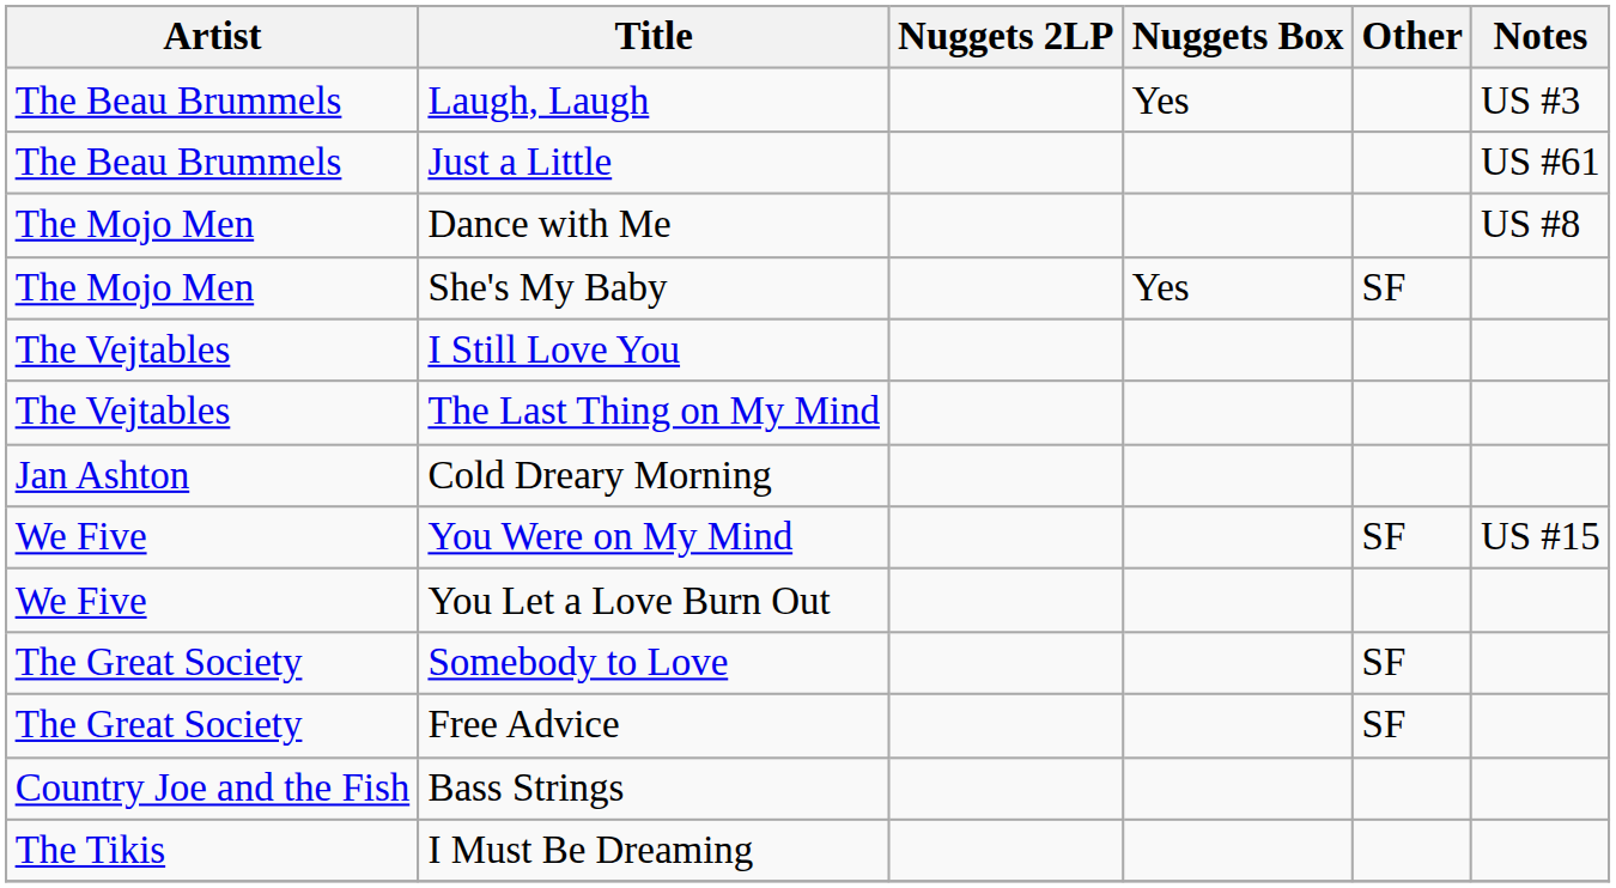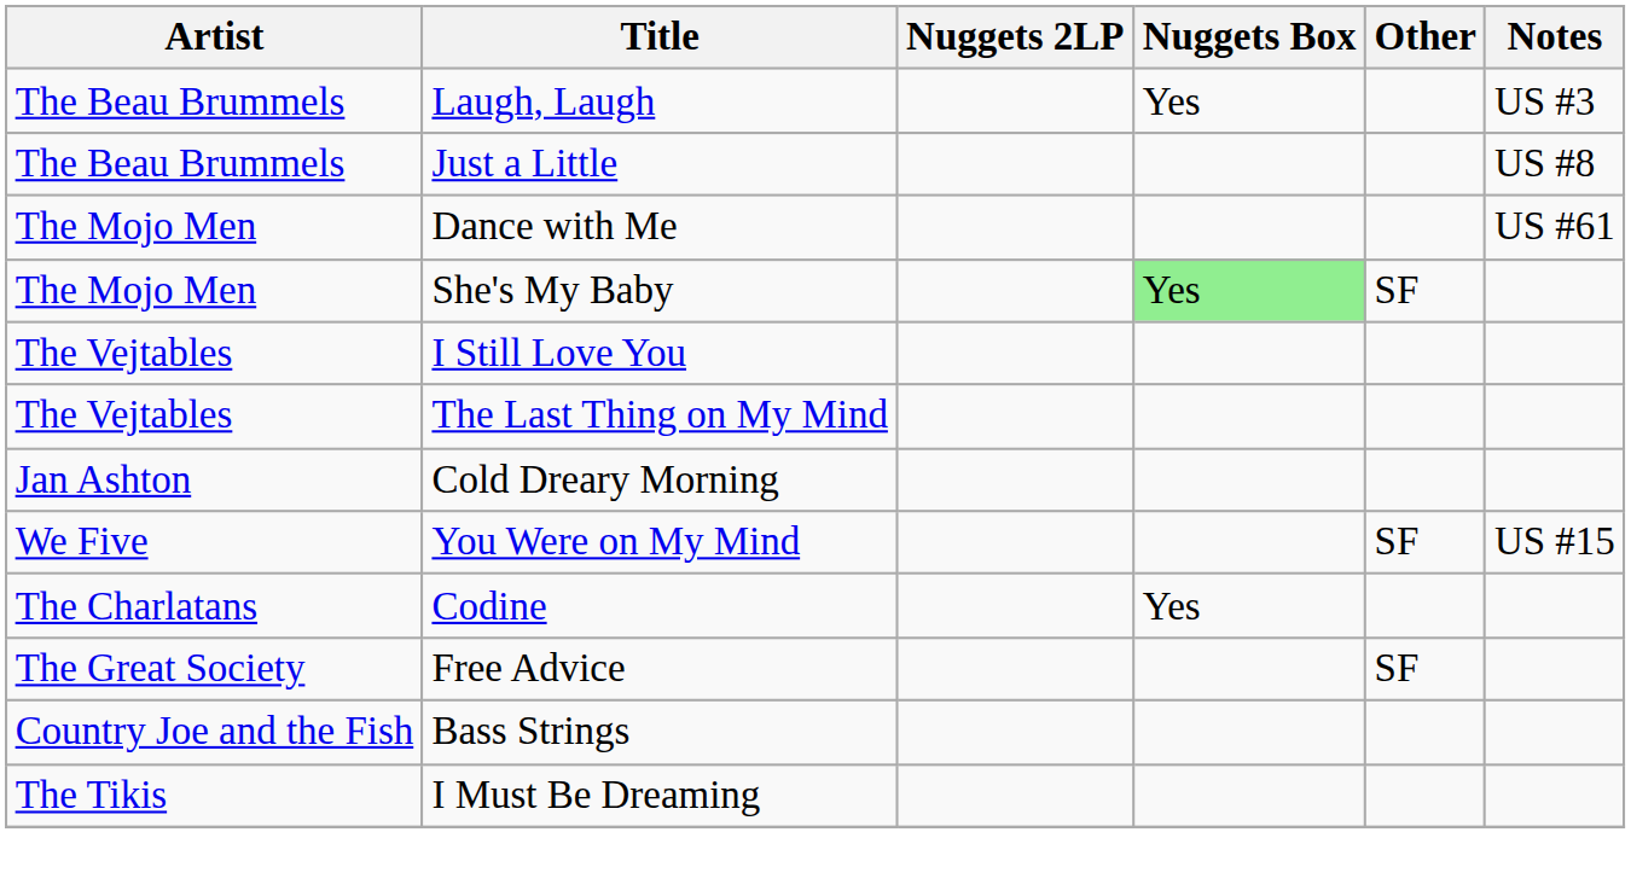Just a Little | Notes: US #61 -> US #8
Dance with Me | Notes: US #8 -> US #61
She's My Baby | Nuggets Box: no background -> lightgreen background
- row: We Five | You Let a Love Burn Out
+ row: The Charlatans | Codine | Yes
- row: The Great Society | Somebody to Love | SF
